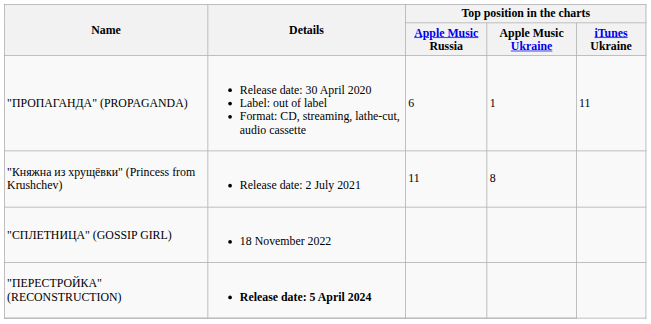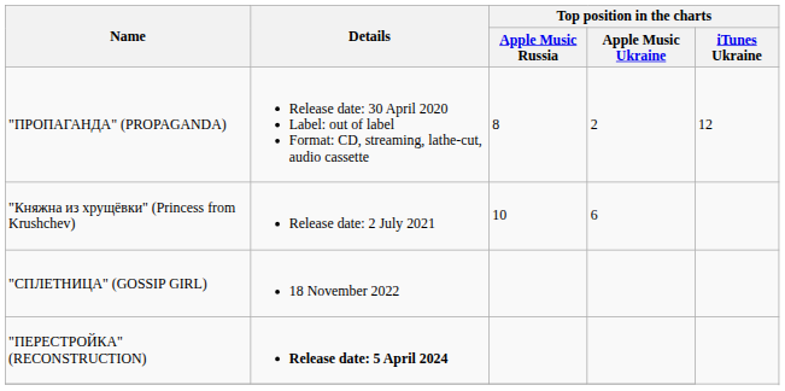"ПРОПАГАНДА" (PROPAGANDA) | Top position in the charts / Apple Music Russia: 6 -> 8
"ПРОПАГАНДА" (PROPAGANDA) | Top position in the charts / Apple Music Ukraine: 1 -> 2
"ПРОПАГАНДА" (PROPAGANDA) | Top position in the charts / iTunes Ukraine: 11 -> 12
"Княжна из хрущёвки" (Princess from Krushchev) | Top position in the charts / Apple Music Russia: 11 -> 10
"Княжна из хрущёвки" (Princess from Krushchev) | Top position in the charts / Apple Music Ukraine: 8 -> 6
